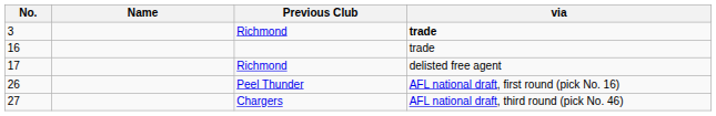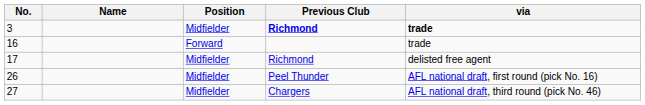+ column: Position | Midfielder | Forward | Midfielder | Midfielder | Midfielder
3 | Previous Club: normal -> bold
